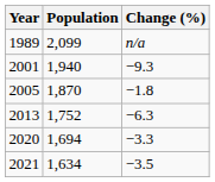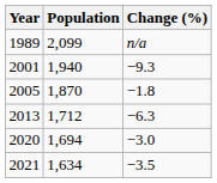2013 | Population: 1,752 -> 1,712
2020 | Change (%): −3.3 -> −3.0
